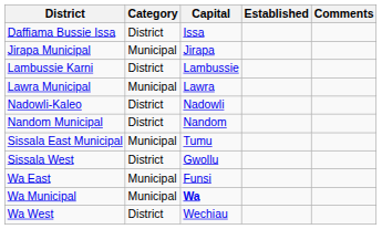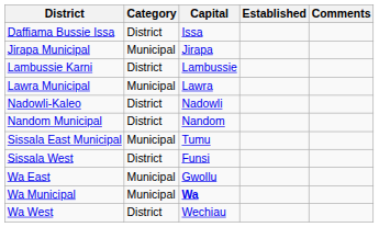Sissala West | Capital: Gwollu -> Funsi
Wa East | Capital: Funsi -> Gwollu
